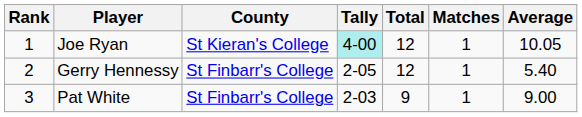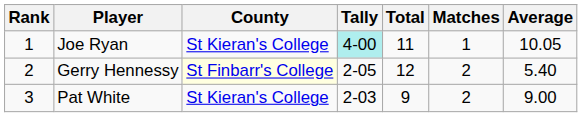Joe Ryan | Total: 12 -> 11
Gerry Hennessy | County: no background -> lightyellow background
Gerry Hennessy | Matches: 1 -> 2
Pat White | County: St Finbarr's College -> St Kieran's College
Pat White | Matches: 1 -> 2
